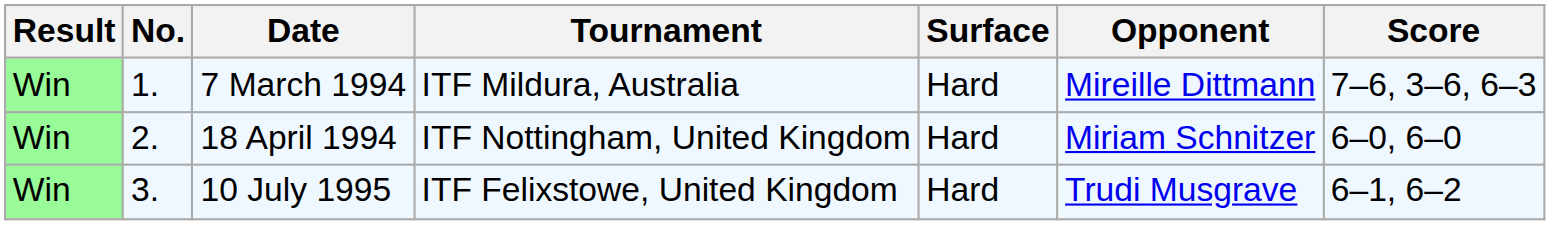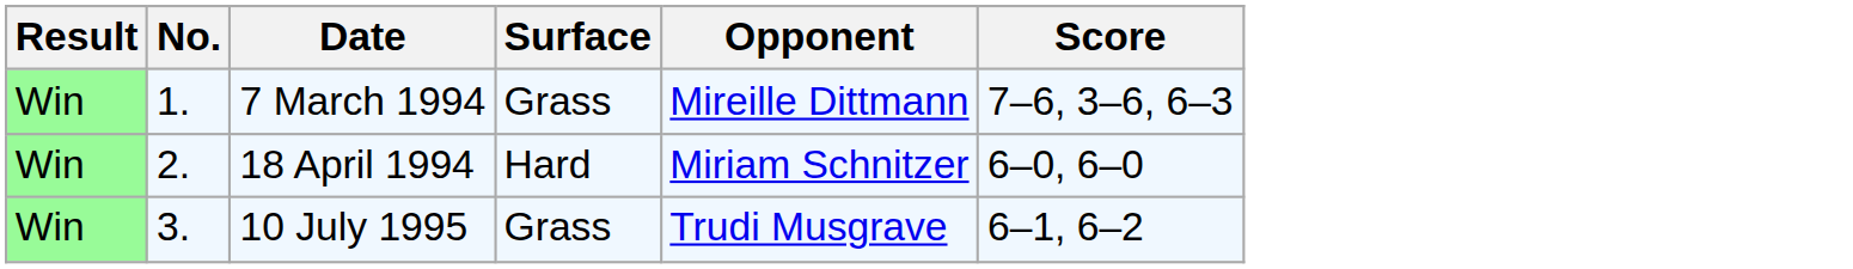- column: Tournament | ITF Mildura, Australia | ITF Nottingham, United Kingdom | ITF Felixstowe, United Kingdom
7 March 1994 | Surface: Hard -> Grass
10 July 1995 | Surface: Hard -> Grass
